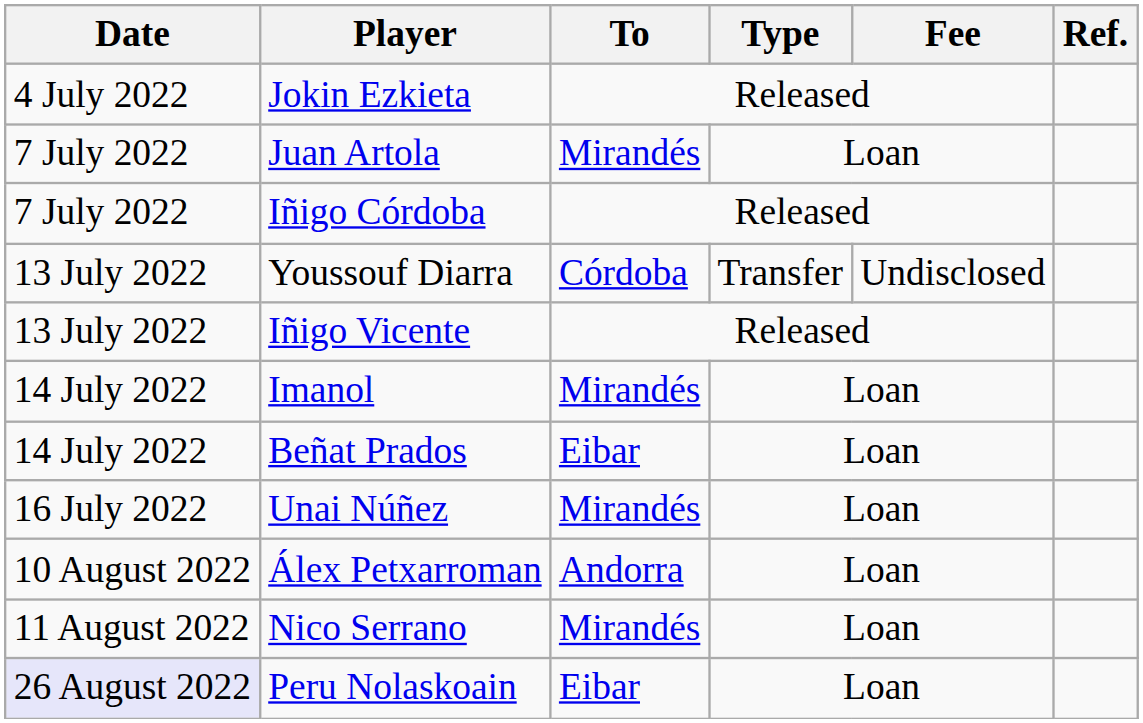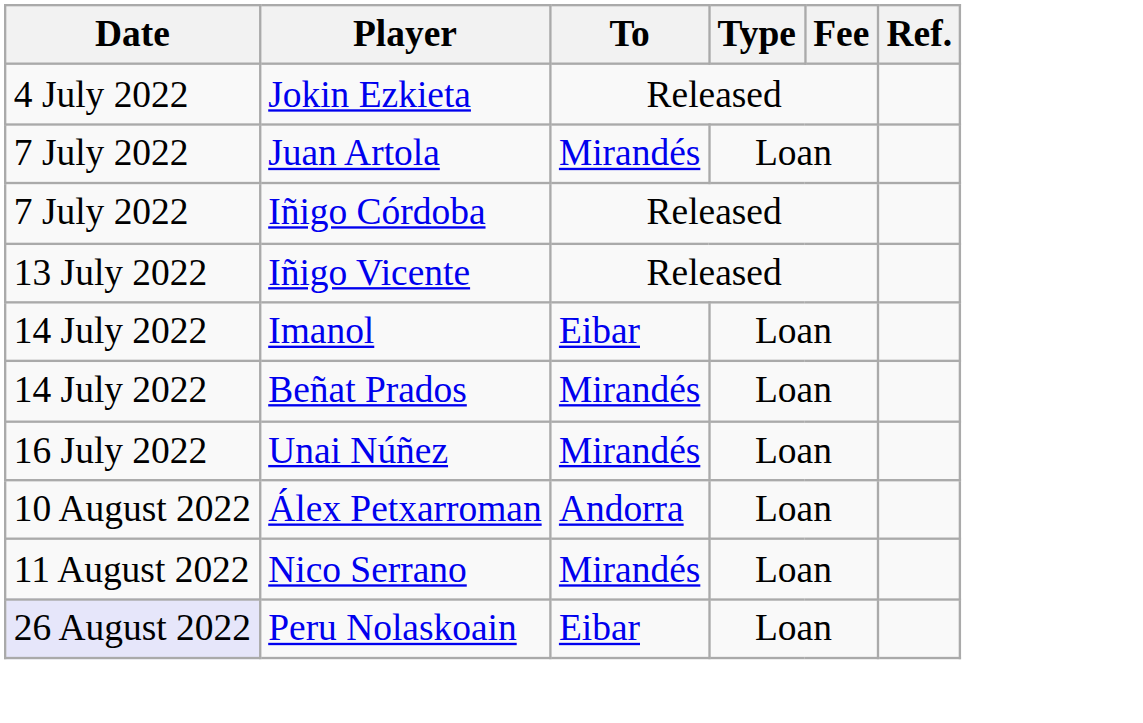- row: 13 July 2022 | Youssouf Diarra | Córdoba | Transfer | Undisclosed
Imanol | To: Mirandés -> Eibar
Beñat Prados | To: Eibar -> Mirandés
